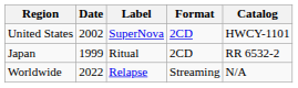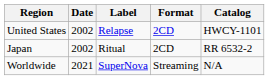United States | Label: SuperNova -> Relapse
Japan | Date: 1999 -> 2002
Worldwide | Date: 2022 -> 2021
Worldwide | Label: Relapse -> SuperNova
